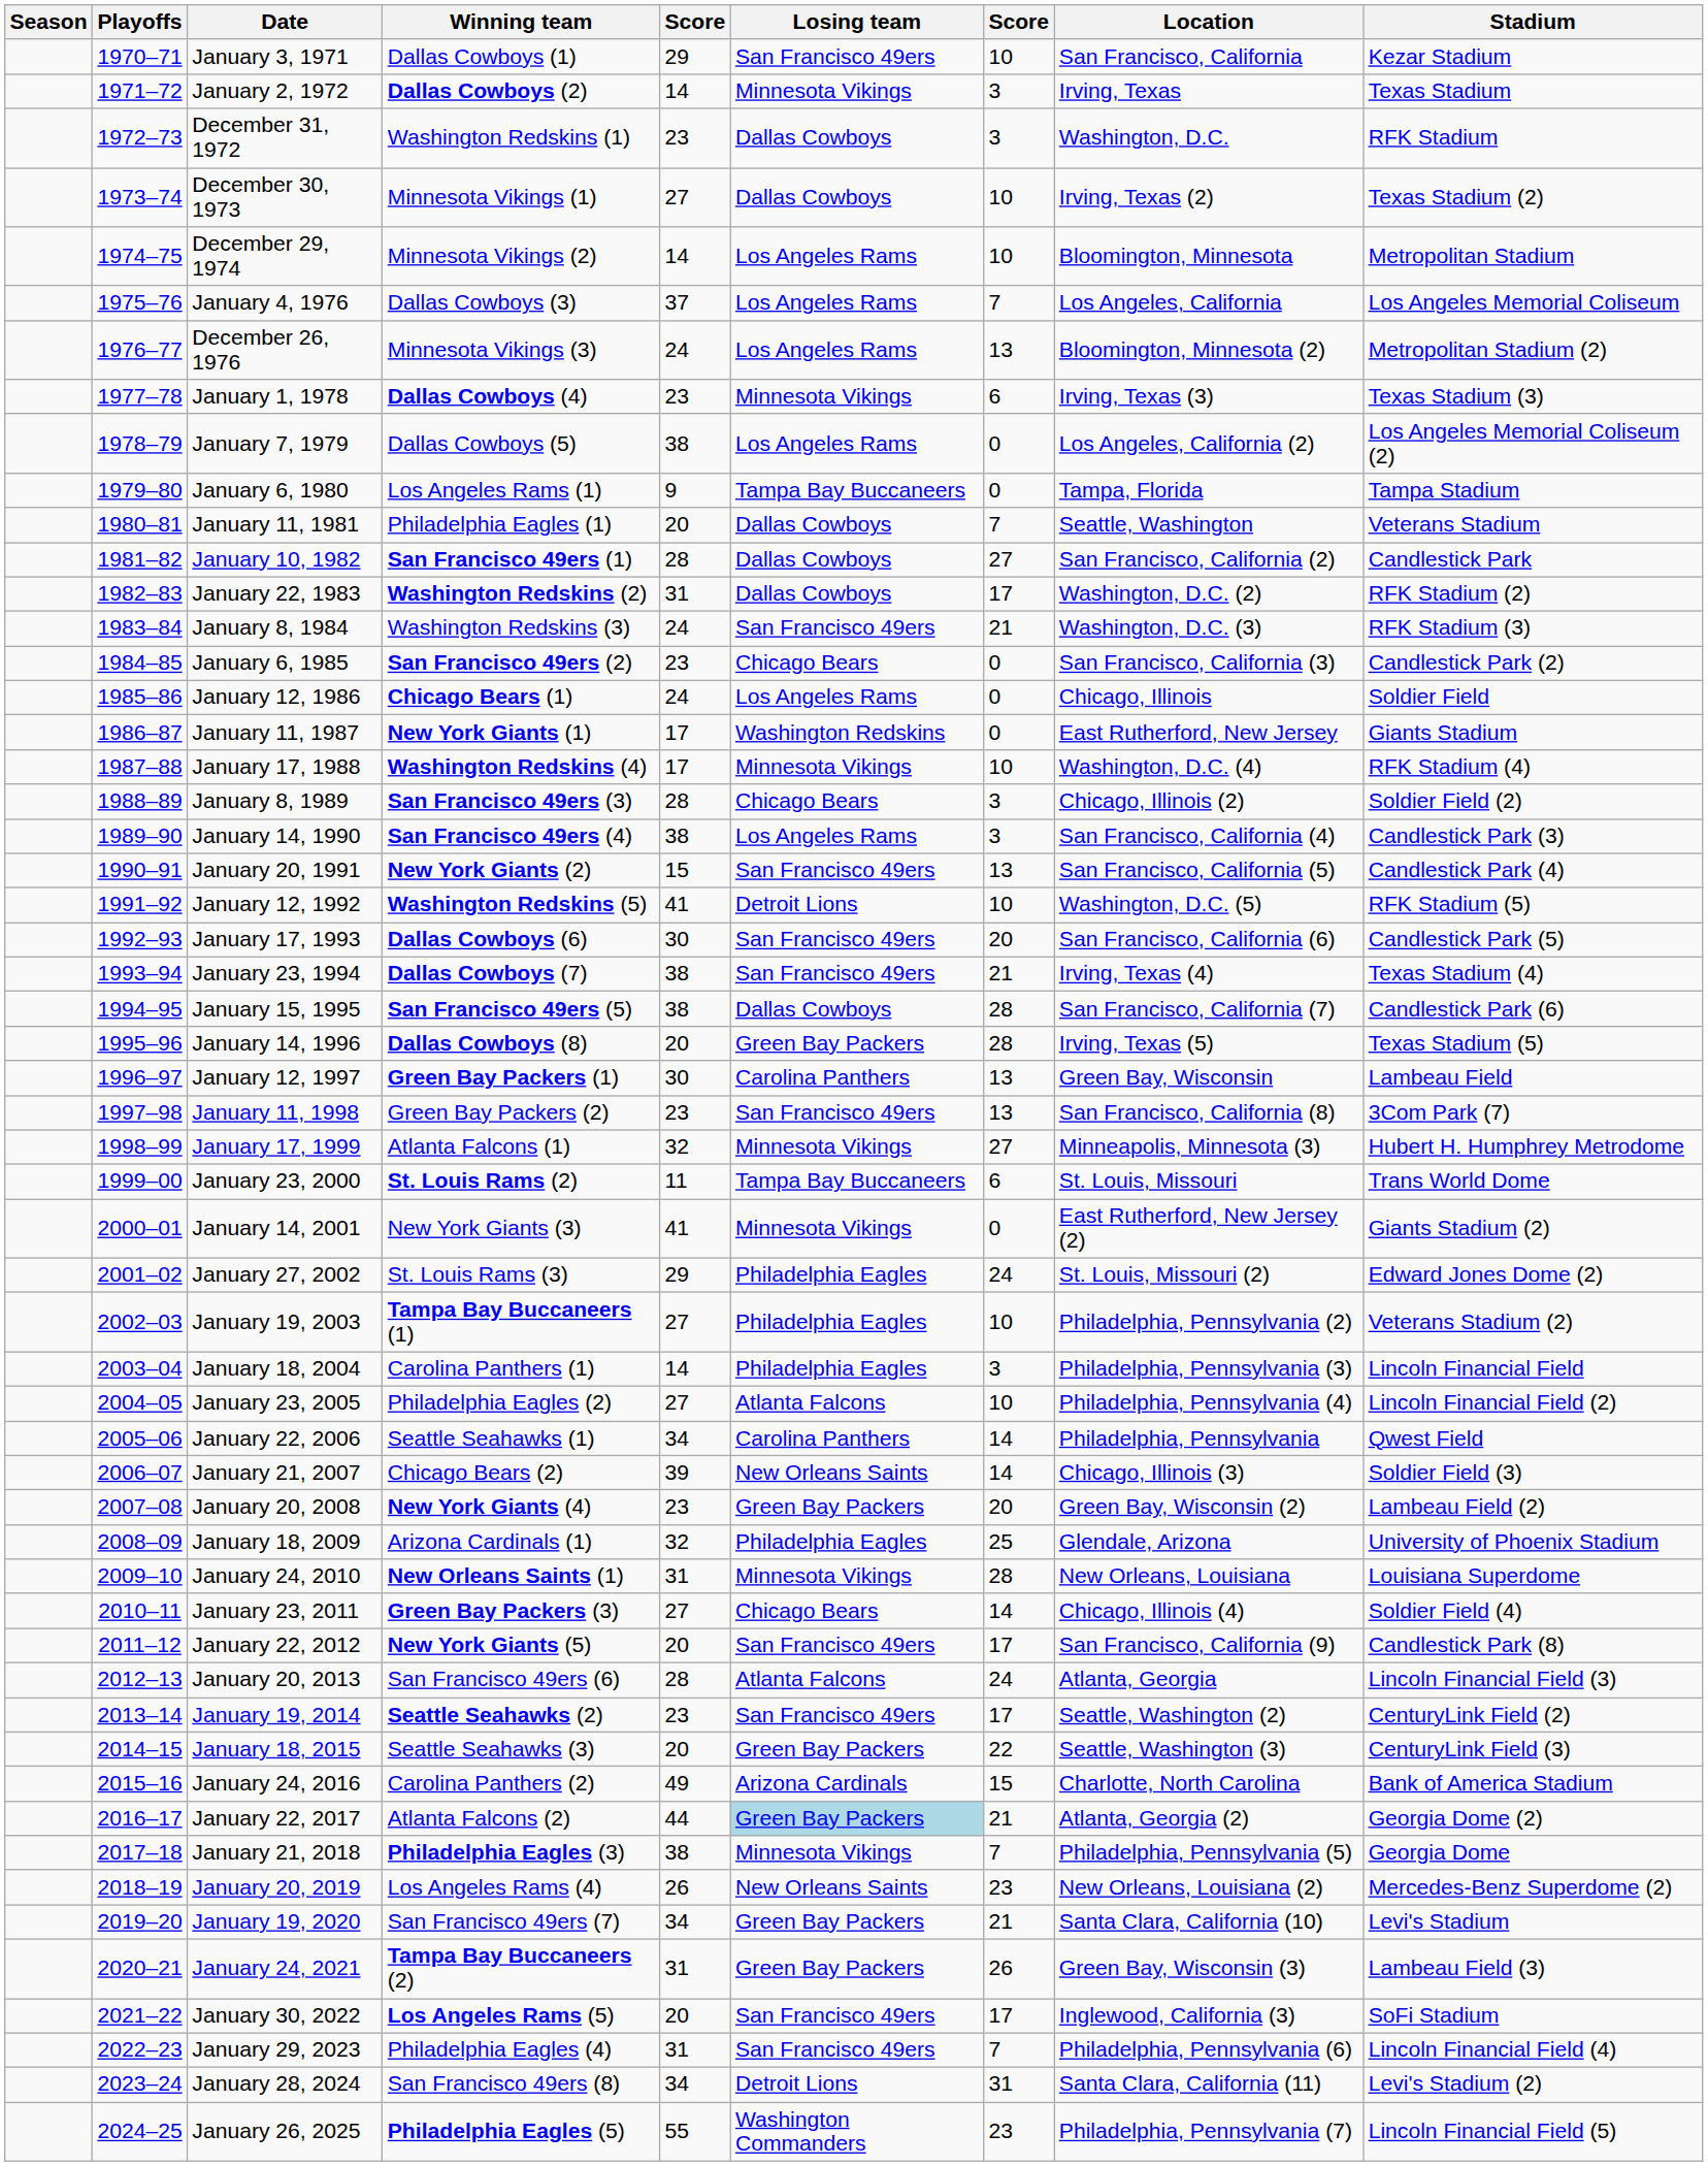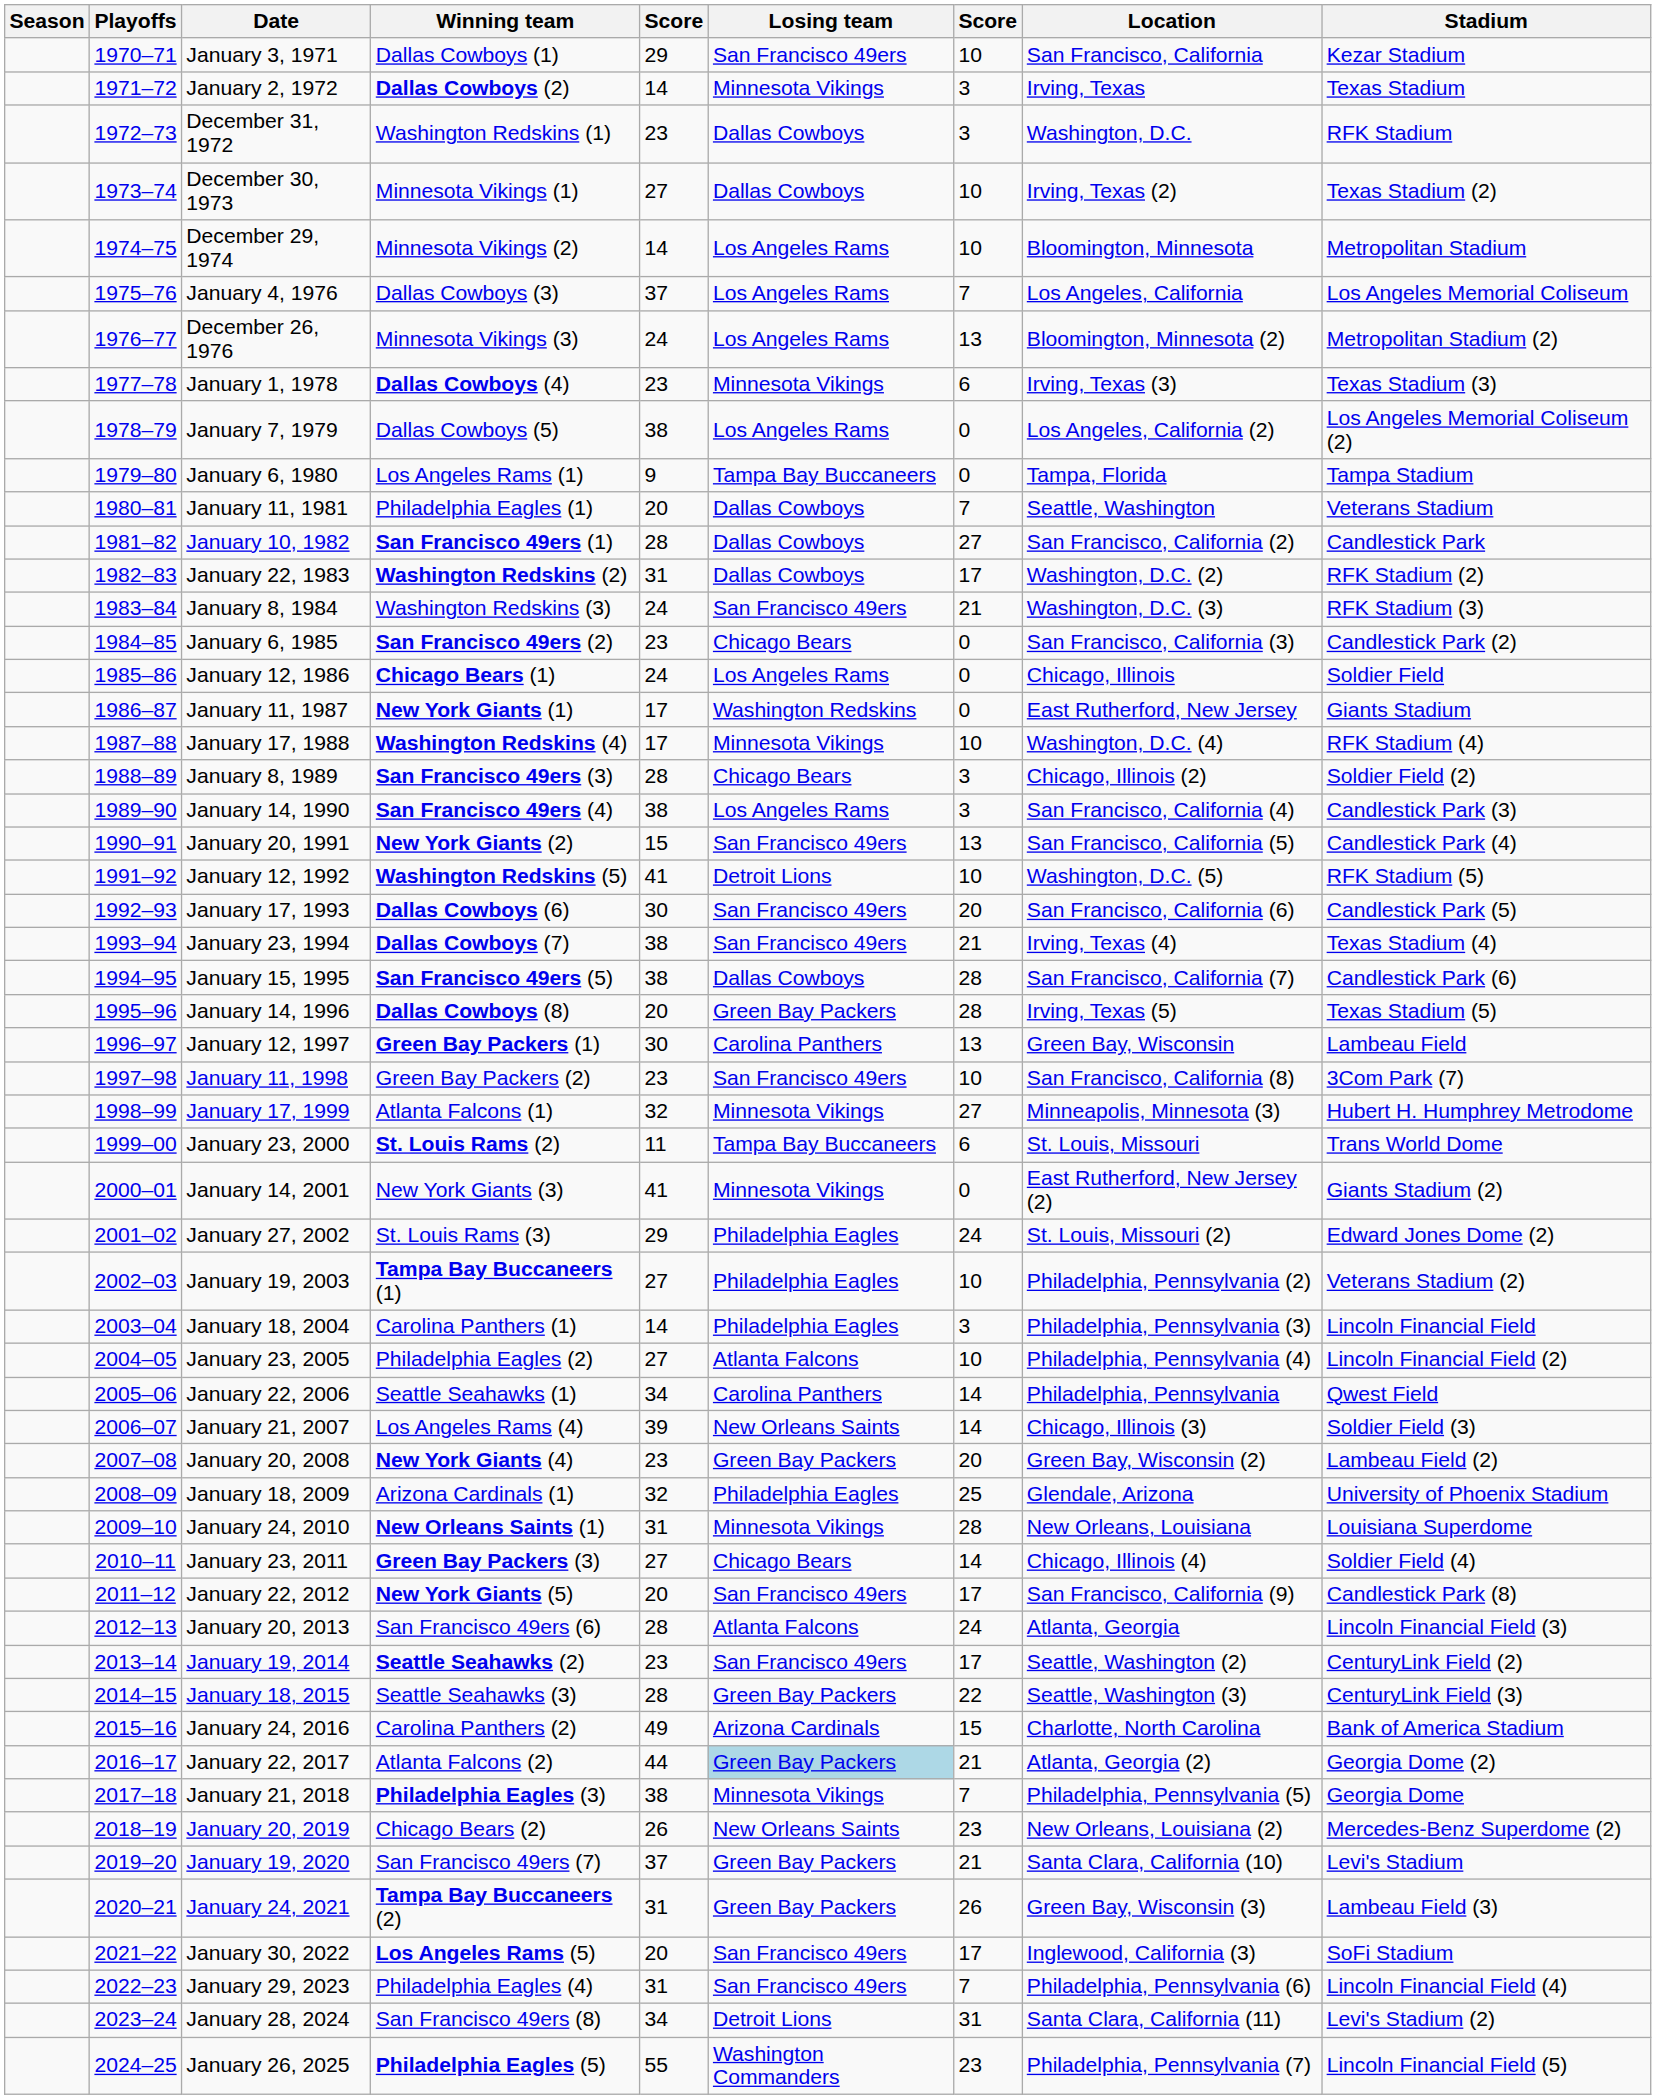January 11, 1998 | column 7: 13 -> 10
January 21, 2007 | Winning team: Chicago Bears (2) -> Los Angeles Rams (4)
January 18, 2015 | column 5: 20 -> 28
January 20, 2019 | Winning team: Los Angeles Rams (4) -> Chicago Bears (2)
January 19, 2020 | column 5: 34 -> 37
